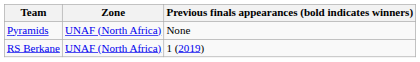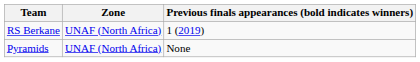rows swapped: Pyramids <-> RS Berkane
